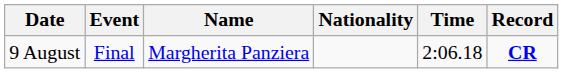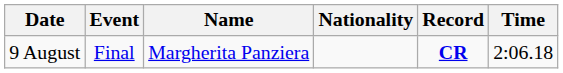columns swapped: Time <-> Record
